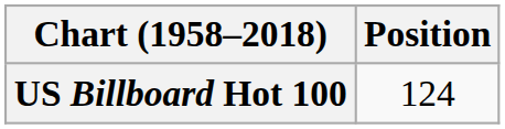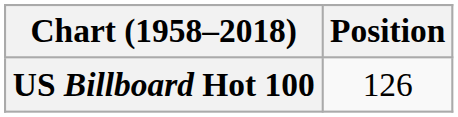US Billboard Hot 100 | Position: 124 -> 126
